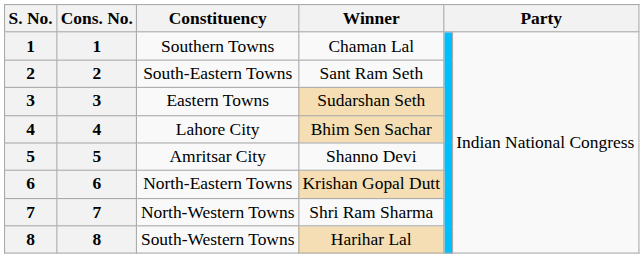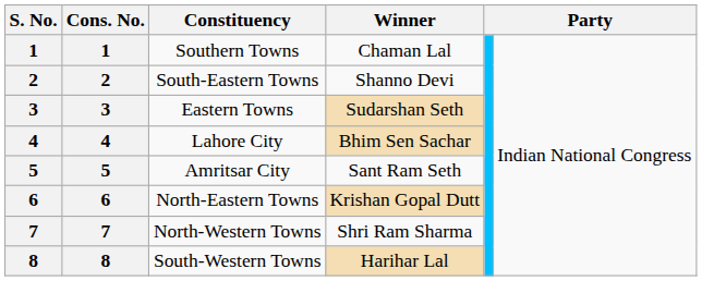South-Eastern Towns | Winner: Sant Ram Seth -> Shanno Devi
Amritsar City | Winner: Shanno Devi -> Sant Ram Seth
